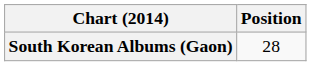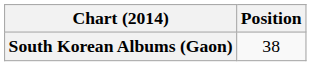South Korean Albums (Gaon) | Position: 28 -> 38
